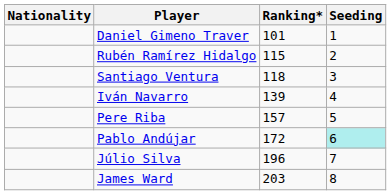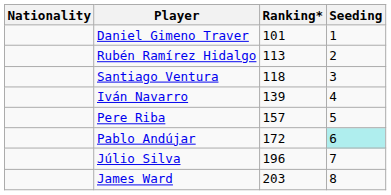Rubén Ramírez Hidalgo | Ranking*: 115 -> 113
